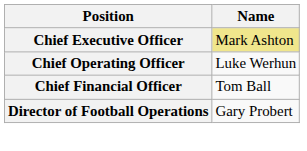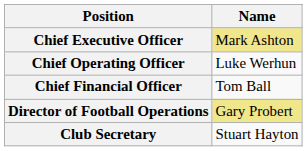Director of Football Operations | Name: no background -> khaki background
+ row: Club Secretary | Stuart Hayton
